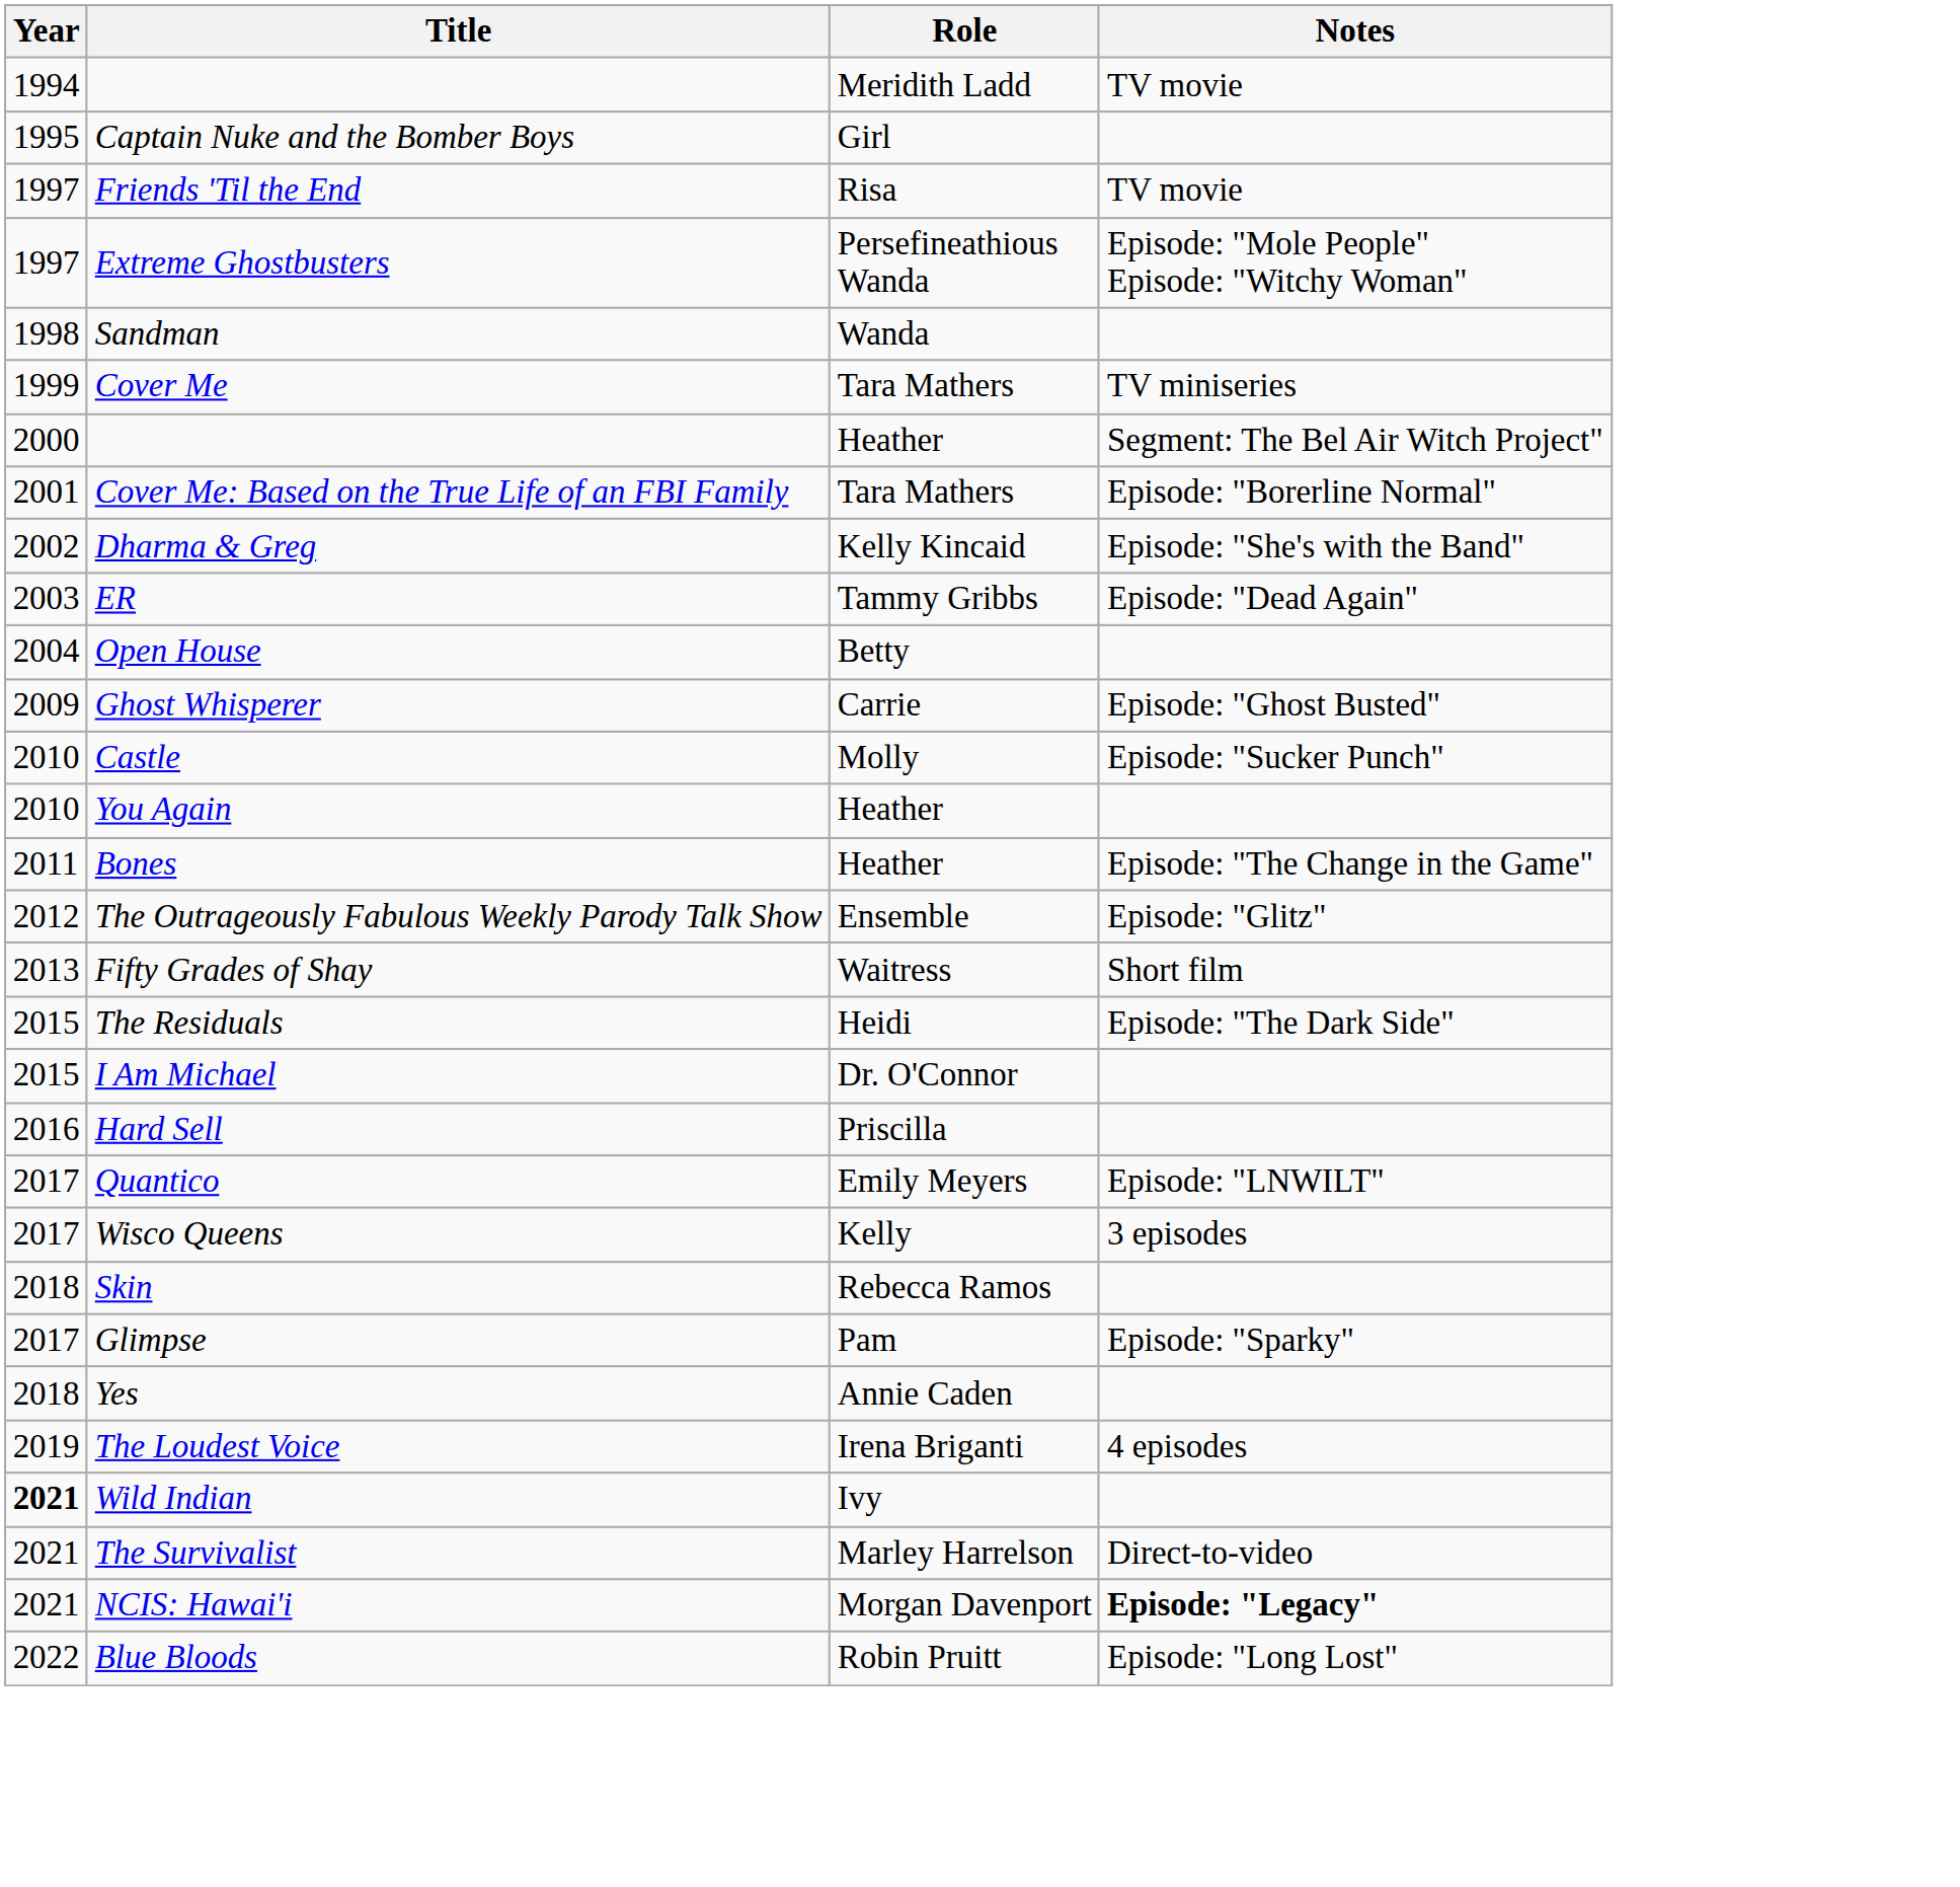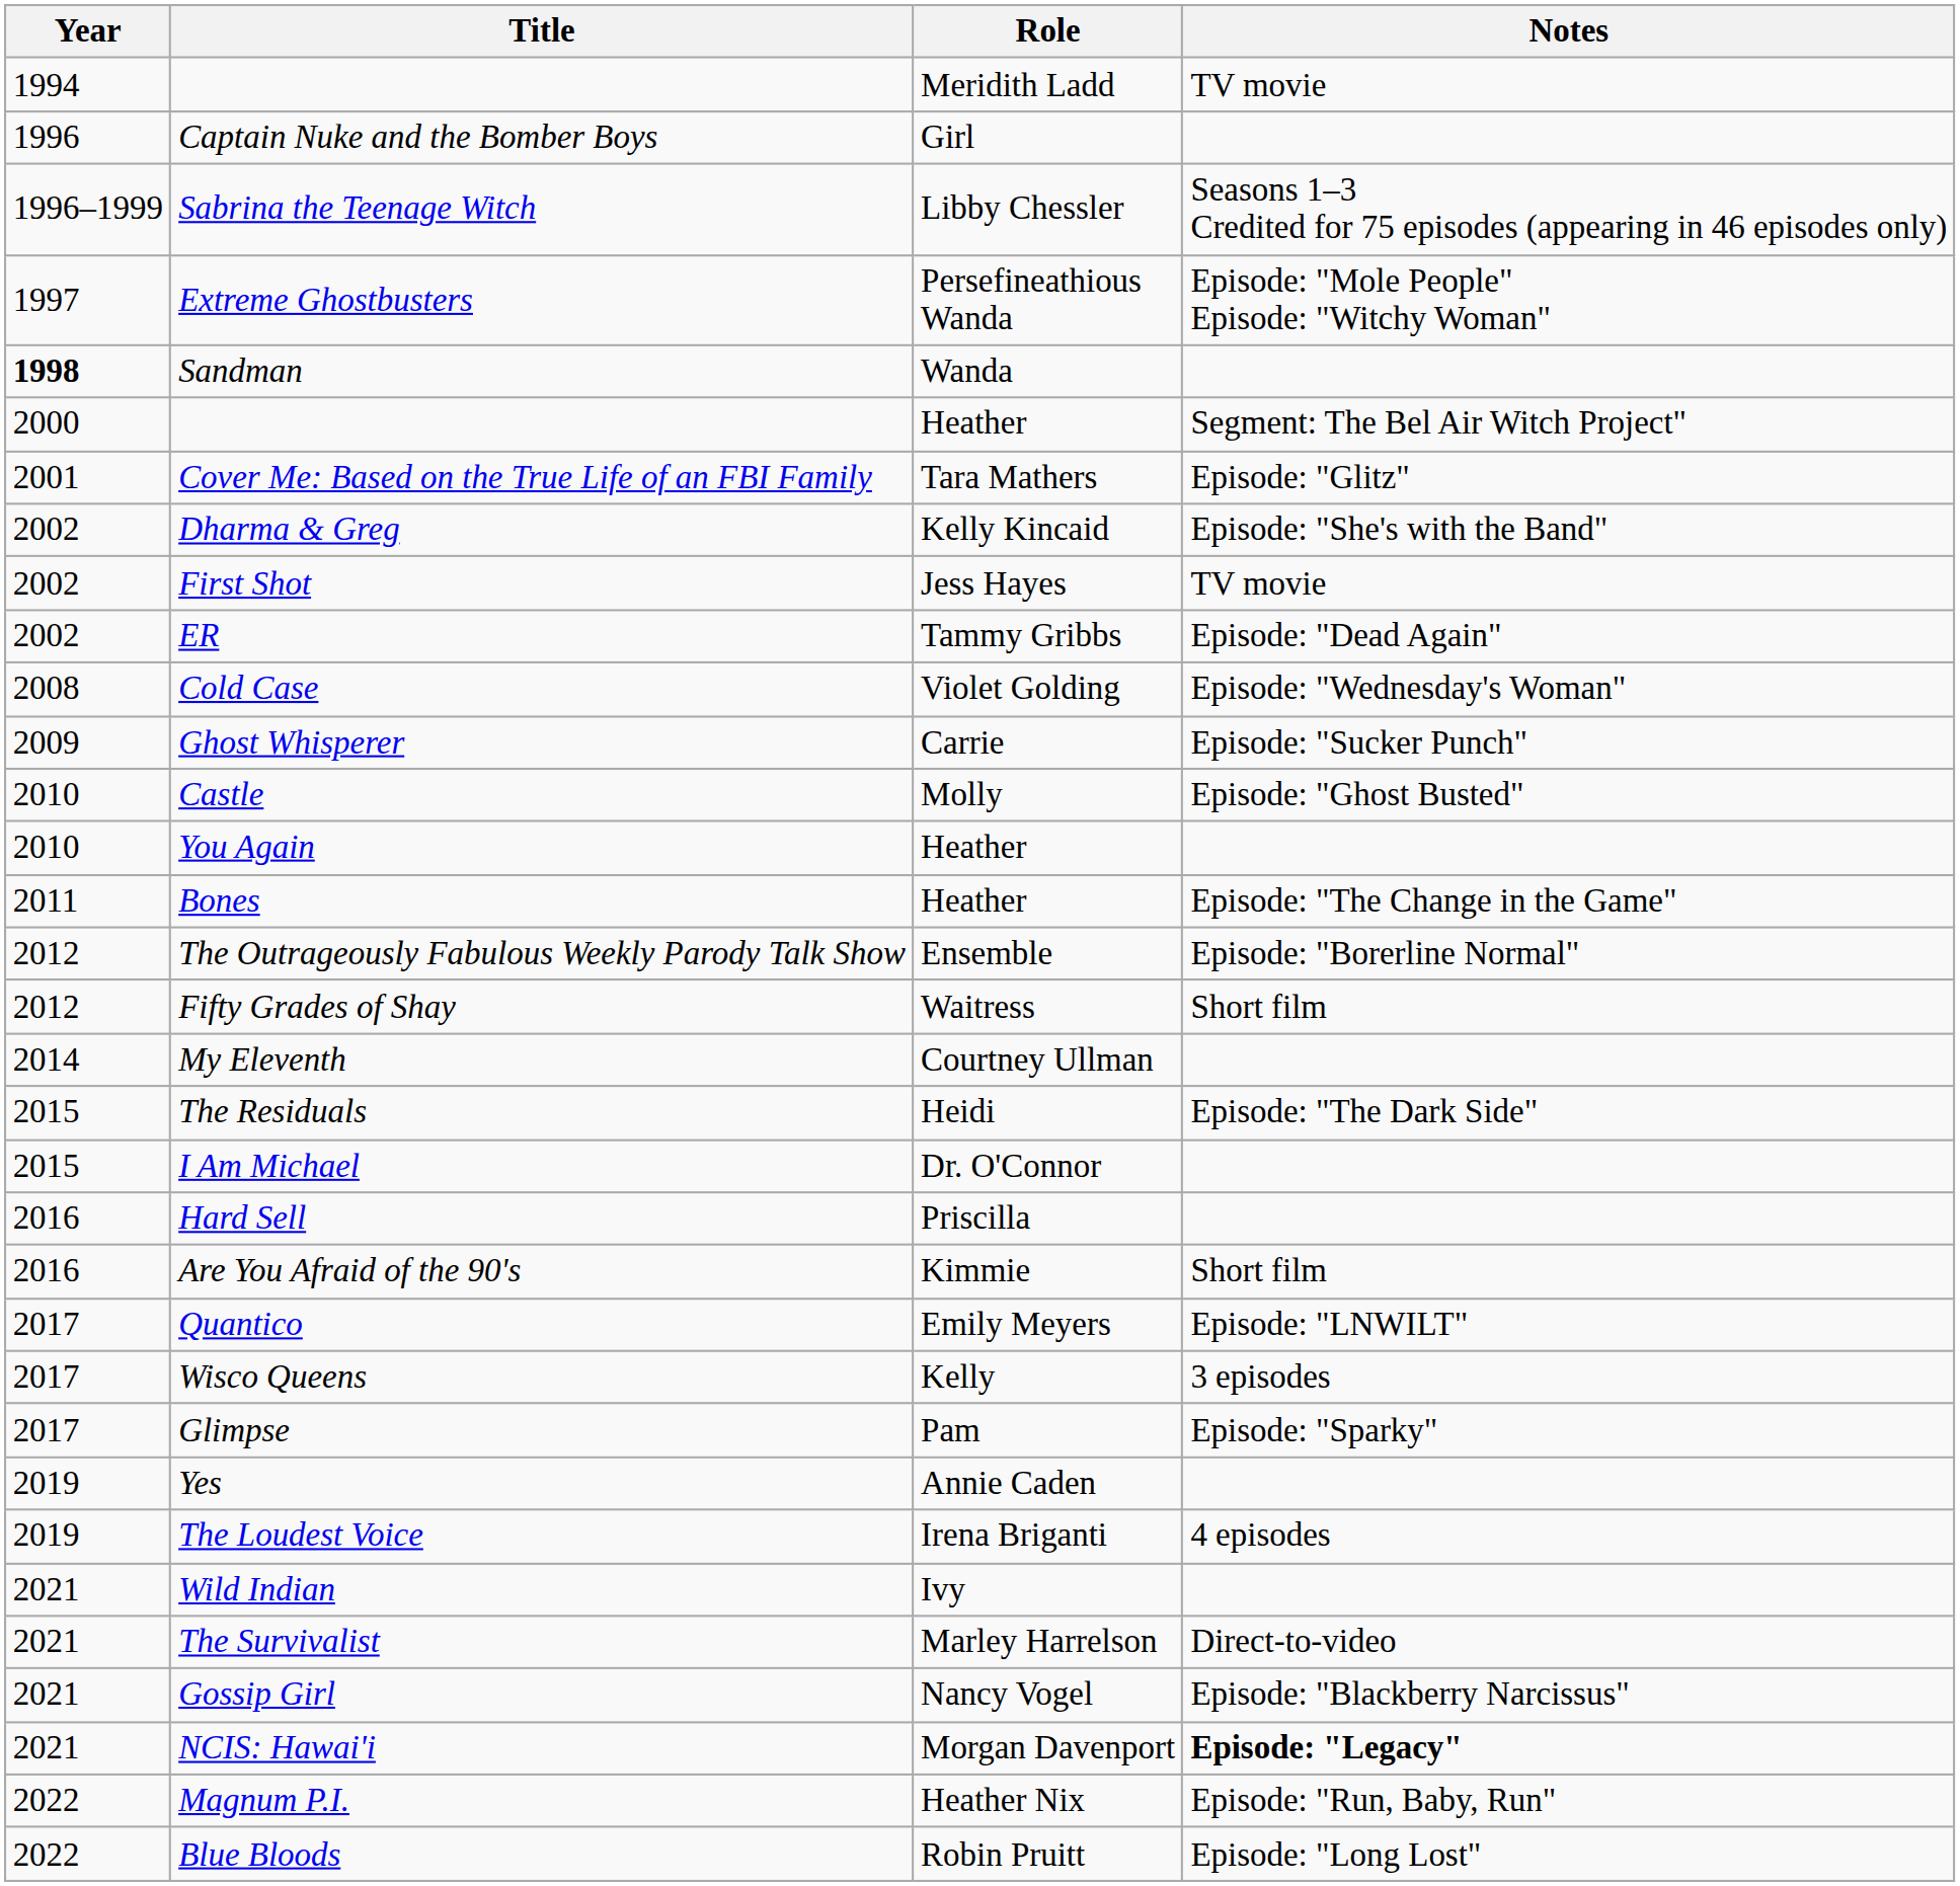Captain Nuke and the Bomber Boys | Year: 1995 -> 1996
+ row: 1996–1999 | Sabrina the Teenage Witch | Libby Chessler | Seasons 1–3 Credited for 75 episodes (appearing in 46 episodes only)
- row: 1997 | Friends 'Til the End | Risa | TV movie
Sandman | Year: normal -> bold
- row: 1999 | Cover Me | Tara Mathers | TV miniseries
Cover Me: Based on the True Life of an FBI Family | Notes: Episode: "Borerline Normal" -> Episode: "Glitz"
+ row: 2002 | First Shot | Jess Hayes | TV movie
ER | Year: 2003 -> 2002
- row: 2004 | Open House | Betty
+ row: 2008 | Cold Case | Violet Golding | Episode: "Wednesday's Woman"
Ghost Whisperer | Notes: Episode: "Ghost Busted" -> Episode: "Sucker Punch"
Castle | Notes: Episode: "Sucker Punch" -> Episode: "Ghost Busted"
The Outrageously Fabulous Weekly Parody Talk Show | Notes: Episode: "Glitz" -> Episode: "Borerline Normal"
Fifty Grades of Shay | Year: 2013 -> 2012
+ row: 2014 | My Eleventh | Courtney Ullman
+ row: 2016 | Are You Afraid of the 90's | Kimmie | Short film
- row: 2018 | Skin | Rebecca Ramos
Yes | Year: 2018 -> 2019
Wild Indian | Year: bold -> normal
+ row: 2021 | Gossip Girl | Nancy Vogel | Episode: "Blackberry Narcissus"
+ row: 2022 | Magnum P.I. | Heather Nix | Episode: "Run, Baby, Run"
